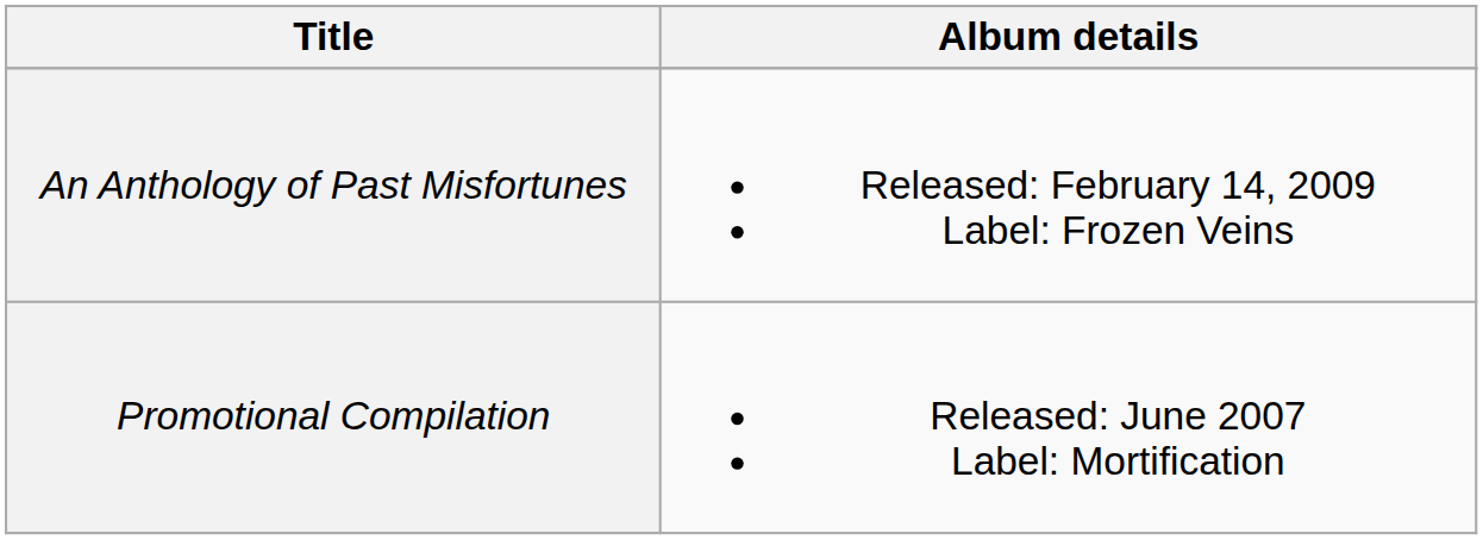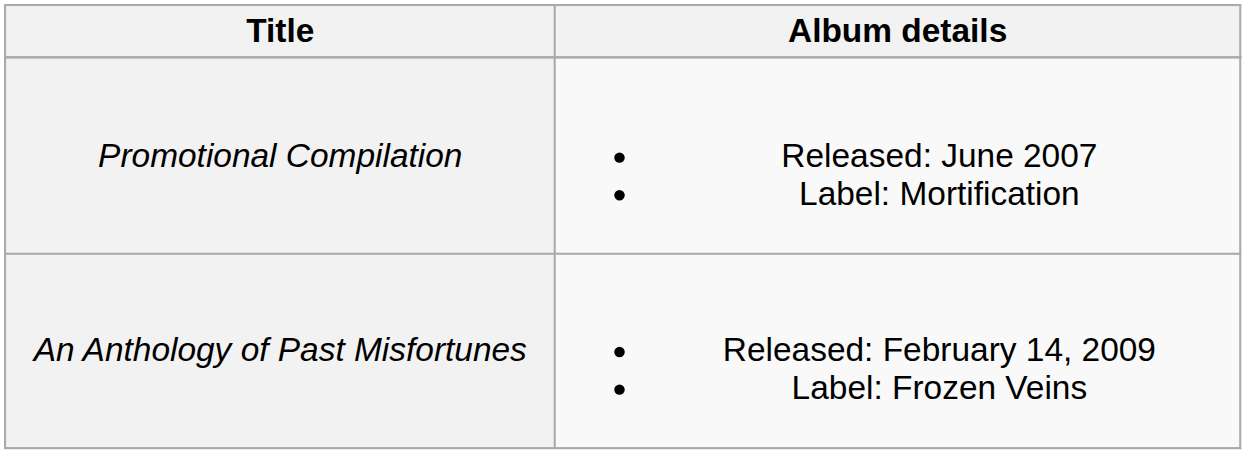rows swapped: Promotional Compilation <-> An Anthology of Past Misfortunes
